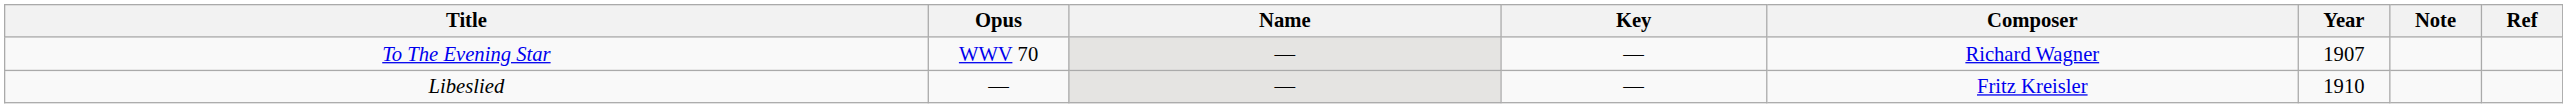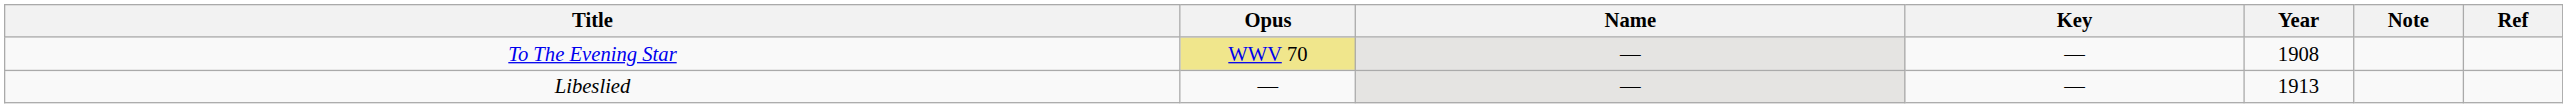- column: Composer | Richard Wagner | Fritz Kreisler
To The Evening Star | Opus: no background -> khaki background
To The Evening Star | Year: 1907 -> 1908
Libeslied | Year: 1910 -> 1913
